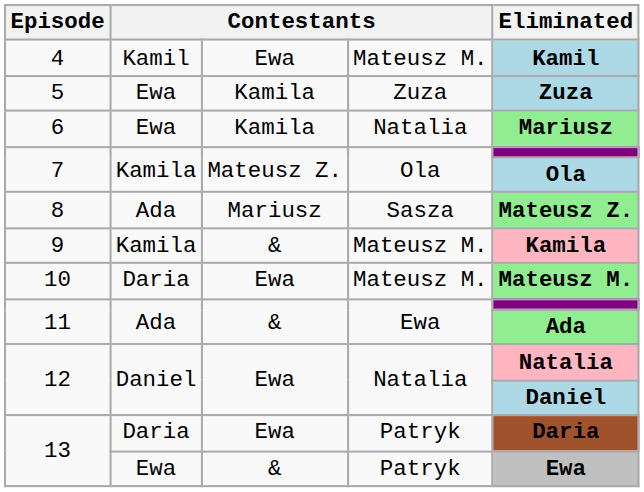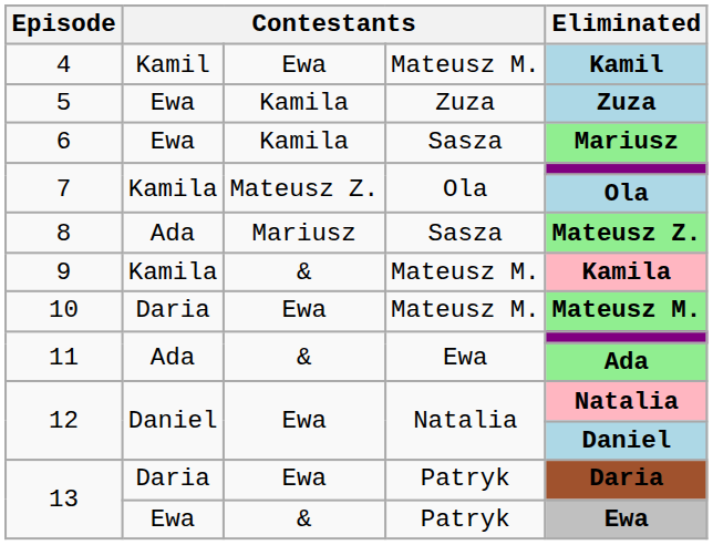6 | column 4: Natalia -> Sasza
